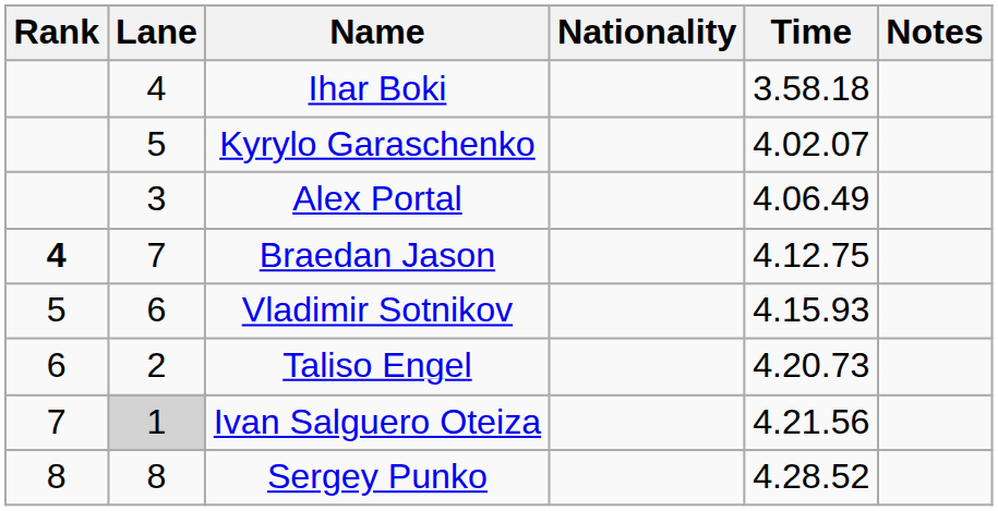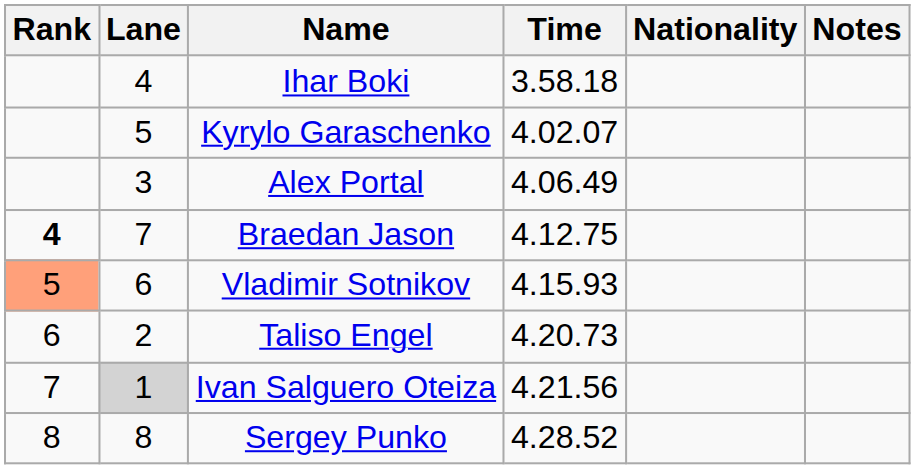columns swapped: Nationality <-> Time
Vladimir Sotnikov | Rank: no background -> lightsalmon background
